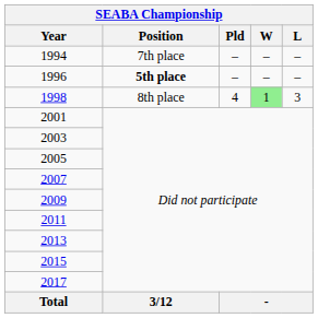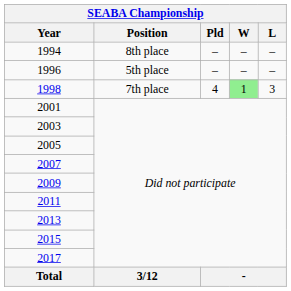1994 | Position: 7th place -> 8th place
1996 | Position: bold -> normal
1998 | Position: 8th place -> 7th place
